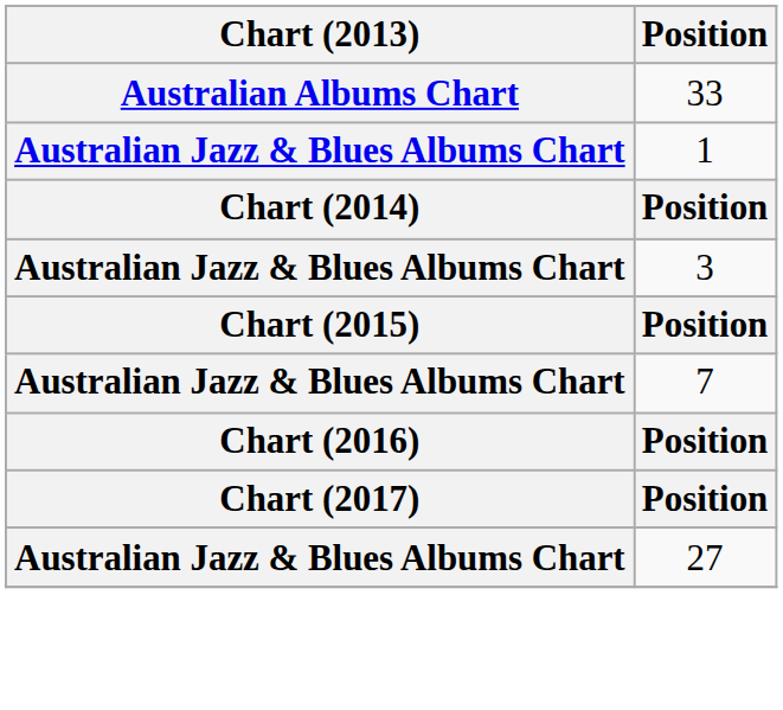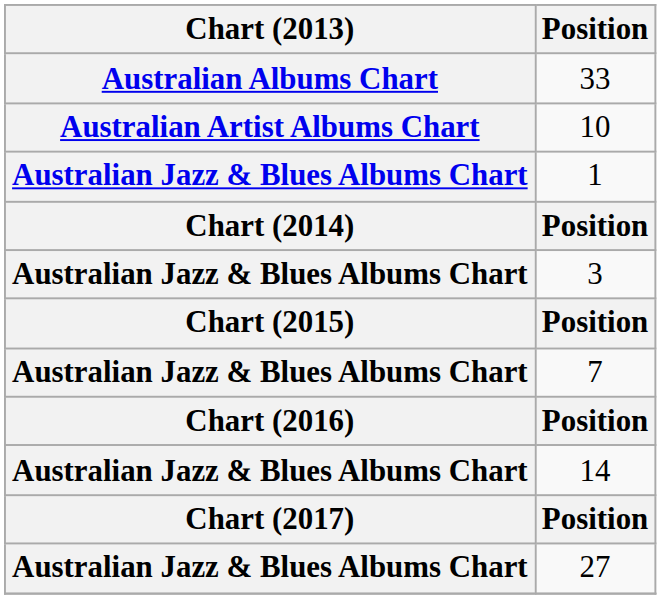+ row: Australian Artist Albums Chart | 10
+ row: Australian Jazz & Blues Albums Chart | 14
